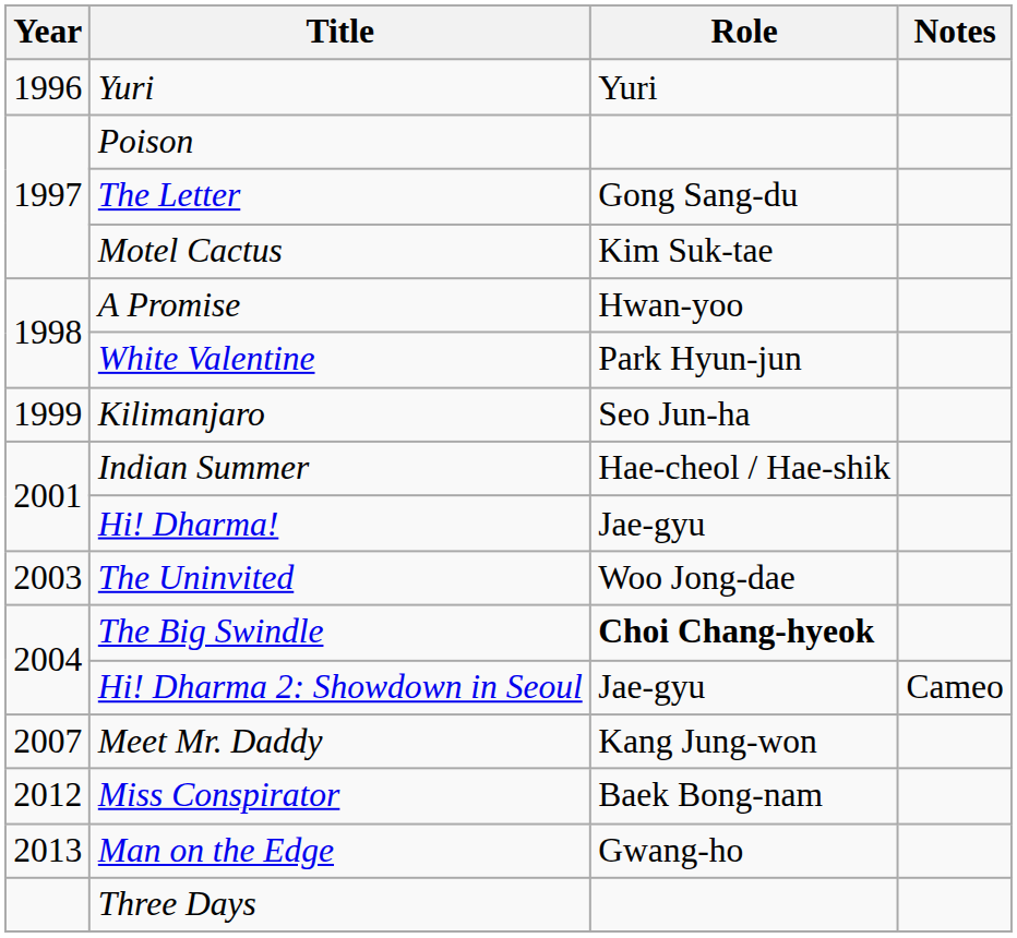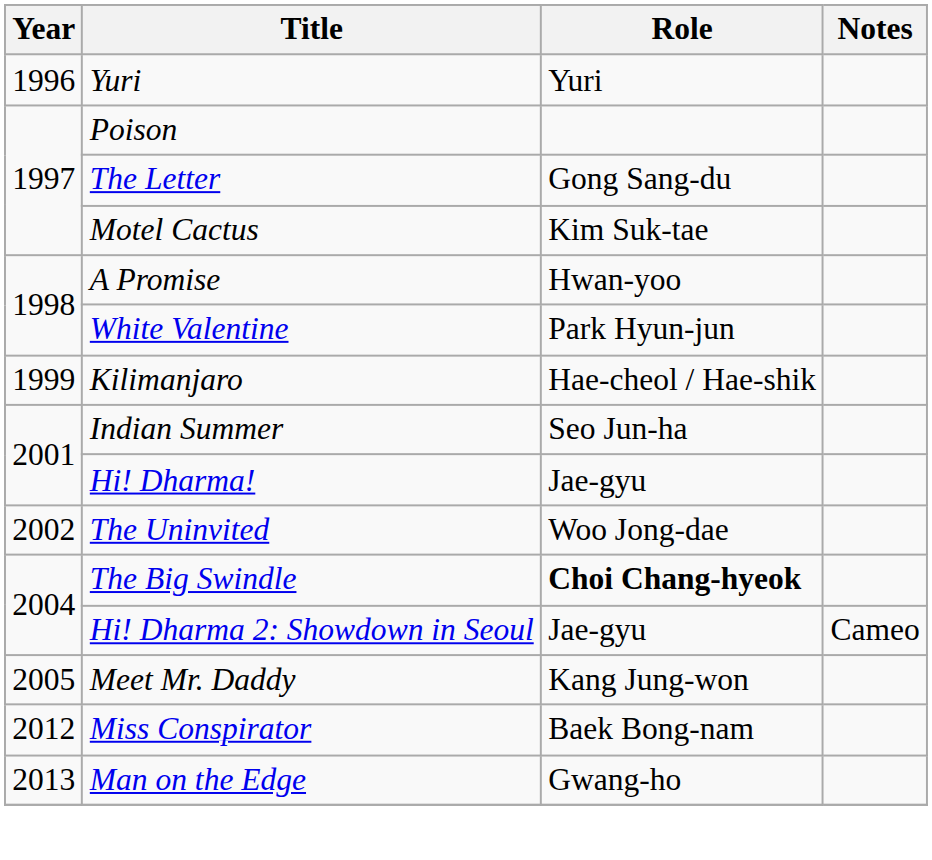Kilimanjaro | Role: Seo Jun-ha -> Hae-cheol / Hae-shik
Indian Summer | Role: Hae-cheol / Hae-shik -> Seo Jun-ha
The Uninvited | Year: 2003 -> 2002
Meet Mr. Daddy | Year: 2007 -> 2005
- row: Three Days
